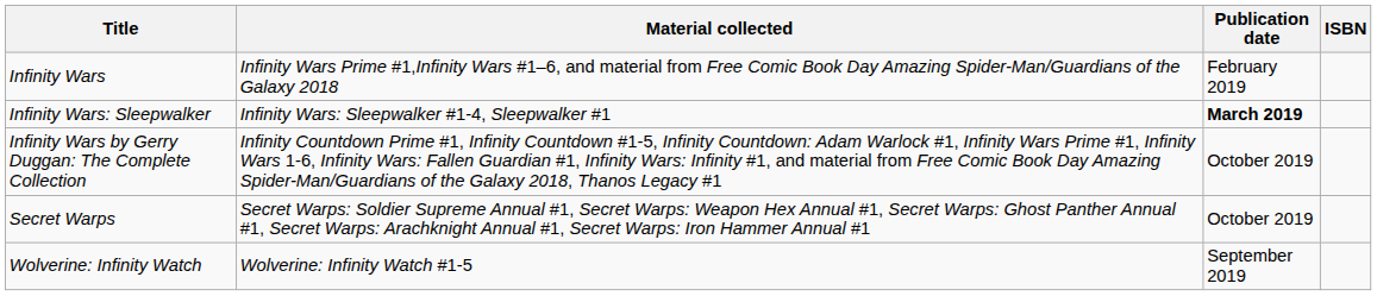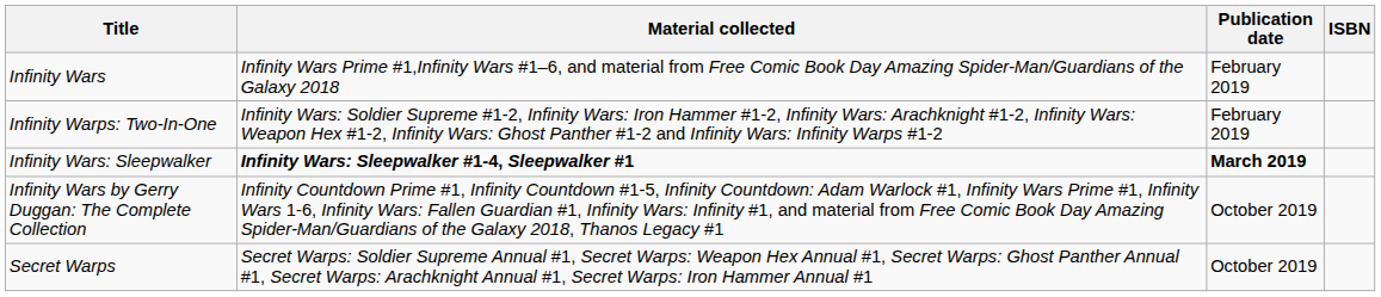+ row: Infinity Warps: Two-In-One | Infinity Wars: Soldier Supreme #1-2, Infinity Wars: Iron Hammer #1-2, Infinity Wars: Arachknight #1-2, Infinity Wars: Weapon Hex #1-2, Infinity Wars: Ghost Panther #1-2 and Infinity Wars: Infinity Warps #1-2 | February 2019
Infinity Wars: Sleepwalker | Material collected: normal -> bold
- row: Wolverine: Infinity Watch | Wolverine: Infinity Watch #1-5 | September 2019
